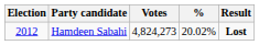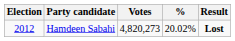Hamdeen Sabahi | Votes: 4,824,273 -> 4,820,273
